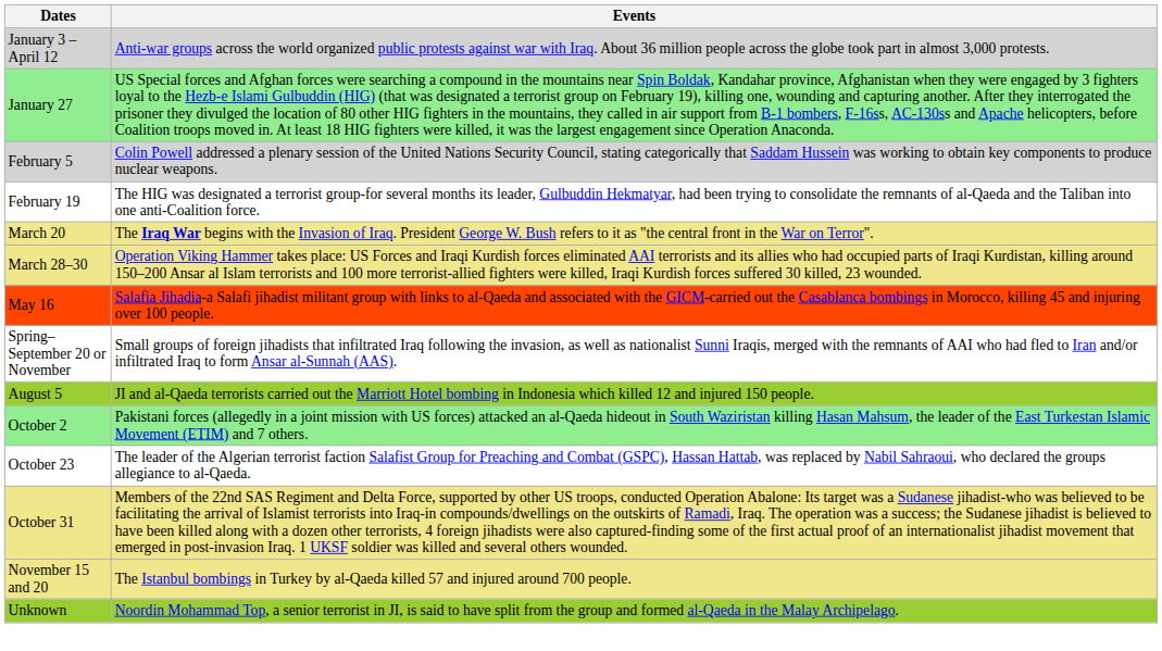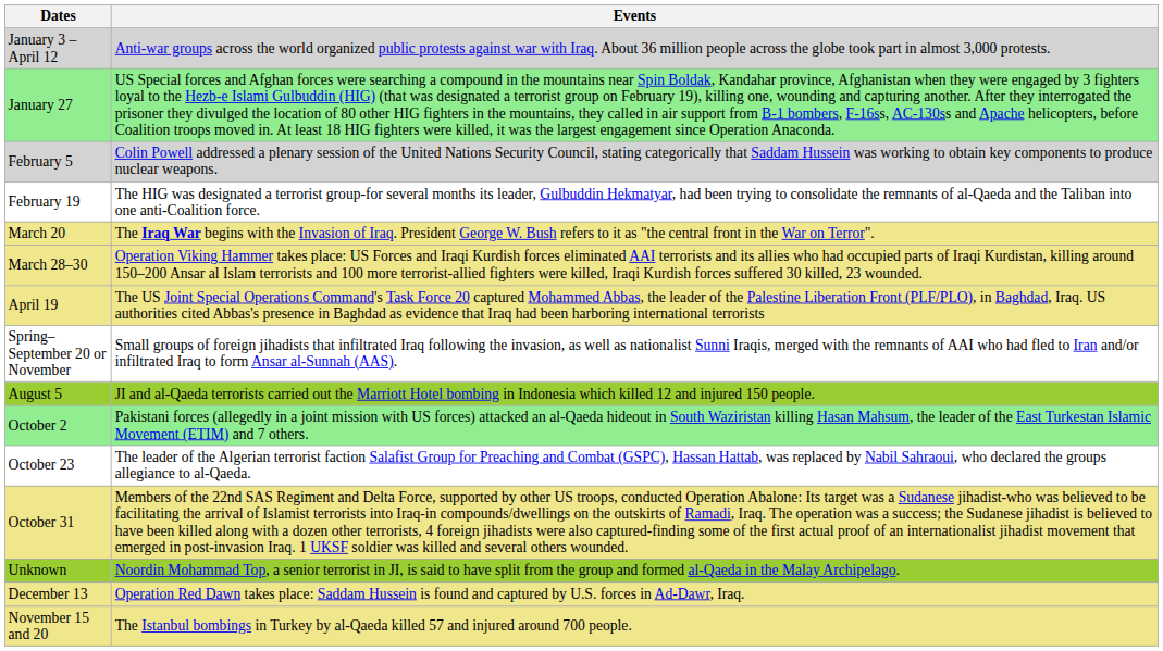+ row: April 19 | The US Joint Special Operations Command's Task Force 20 captured Mohammed Abbas, the leader of the Palestine Liberation Front (PLF/PLO), in Baghdad, Iraq. US authorities cited Abbas's presence in Baghdad as evidence that Iraq had been harboring international terrorists
- row: May 16 | Salafia Jihadia-a Salafi jihadist militant group with links to al-Qaeda and associated with the GICM-carried out the Casablanca bombings in Morocco, killing 45 and injuring over 100 people.
rows swapped: November 15 and 20 <-> Unknown
+ row: December 13 | Operation Red Dawn takes place: Saddam Hussein is found and captured by U.S. forces in Ad-Dawr, Iraq.
